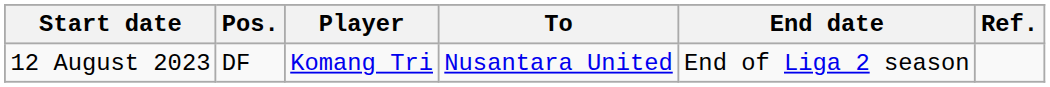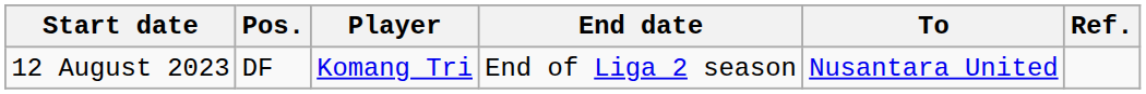columns swapped: To <-> End date
